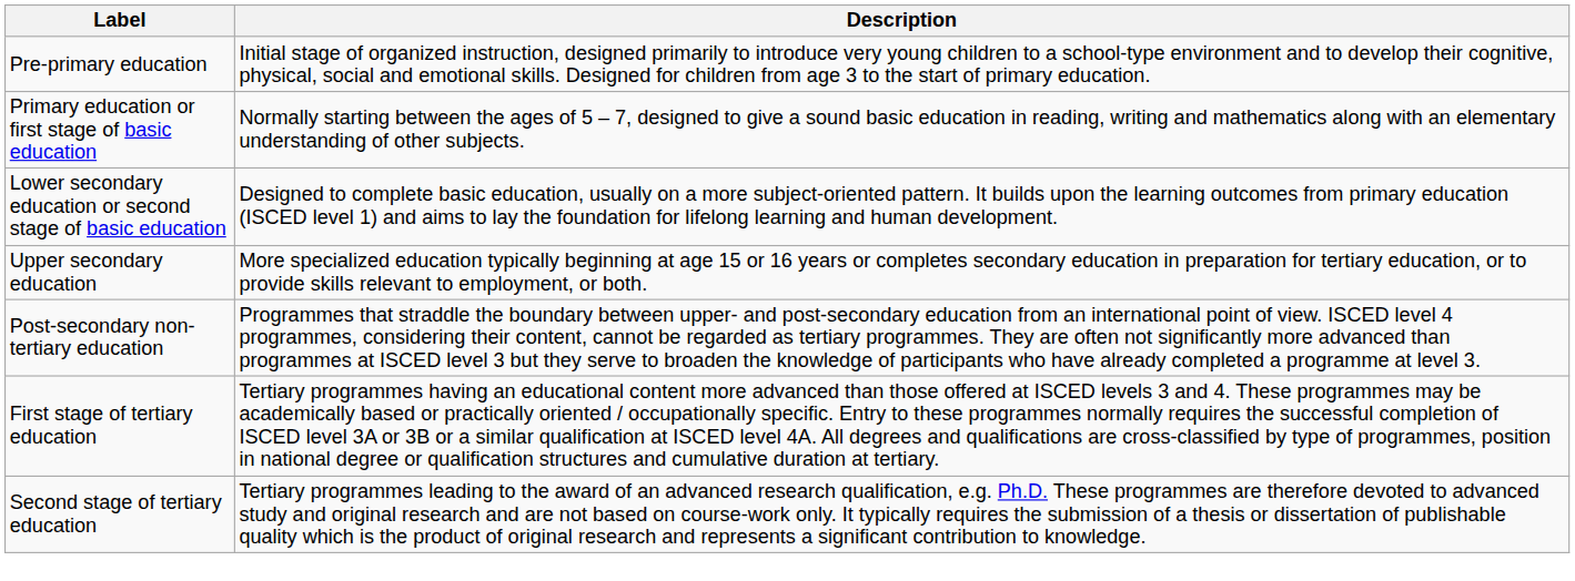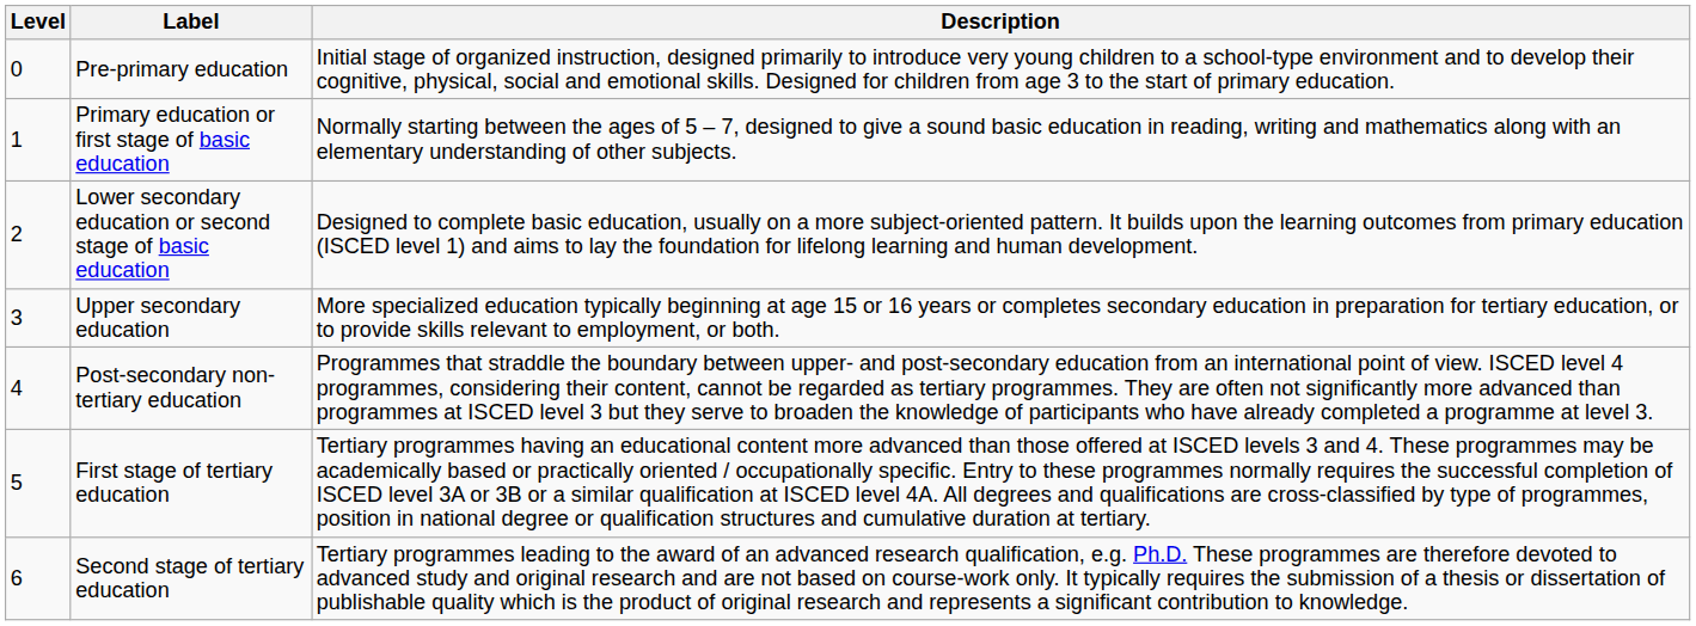+ column: Level | 0 | 1 | 2 | 3 | 4 | 5 | 6
